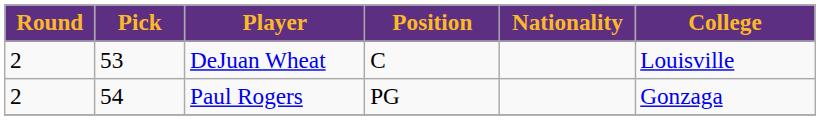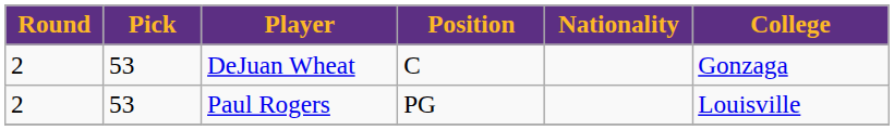DeJuan Wheat | College: Louisville -> Gonzaga
Paul Rogers | Pick: 54 -> 53
Paul Rogers | College: Gonzaga -> Louisville
